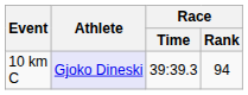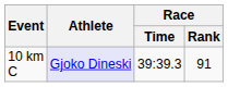10 km C | Race / Rank: 94 -> 91
